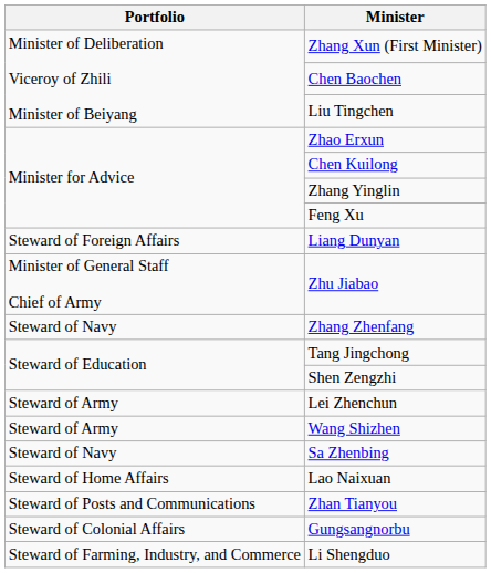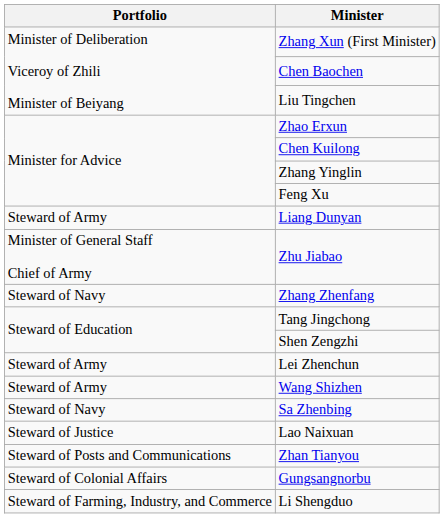Liang Dunyan | Portfolio: Steward of Foreign Affairs -> Steward of Army
Lao Naixuan | Portfolio: Steward of Home Affairs -> Steward of Justice
